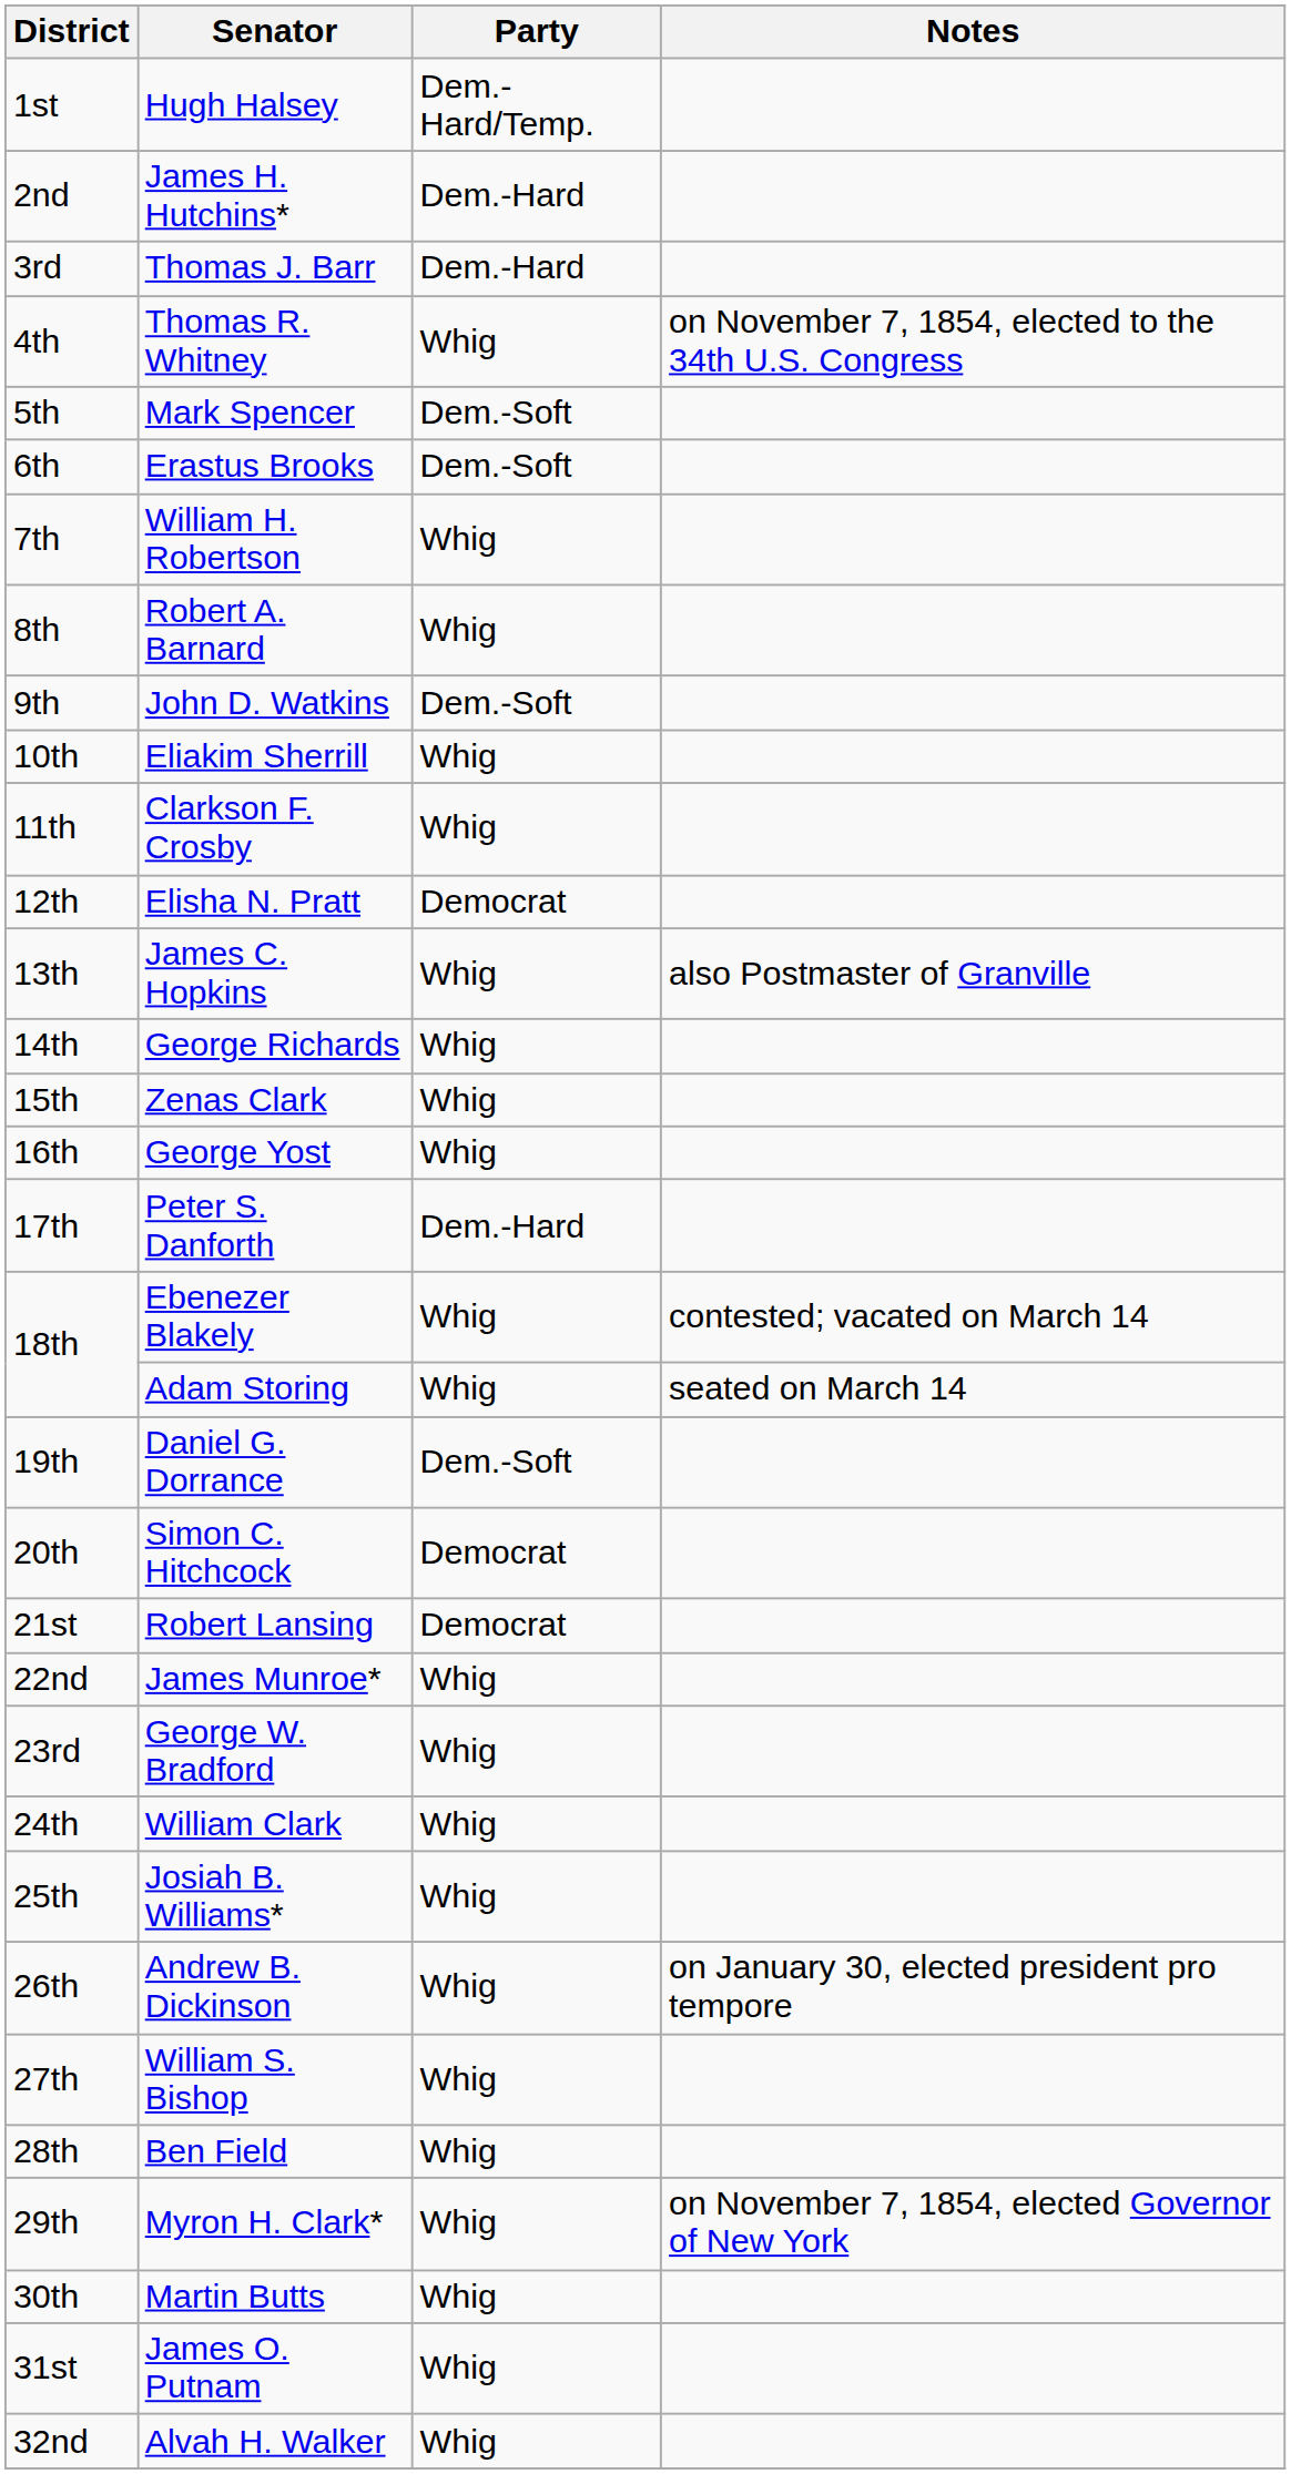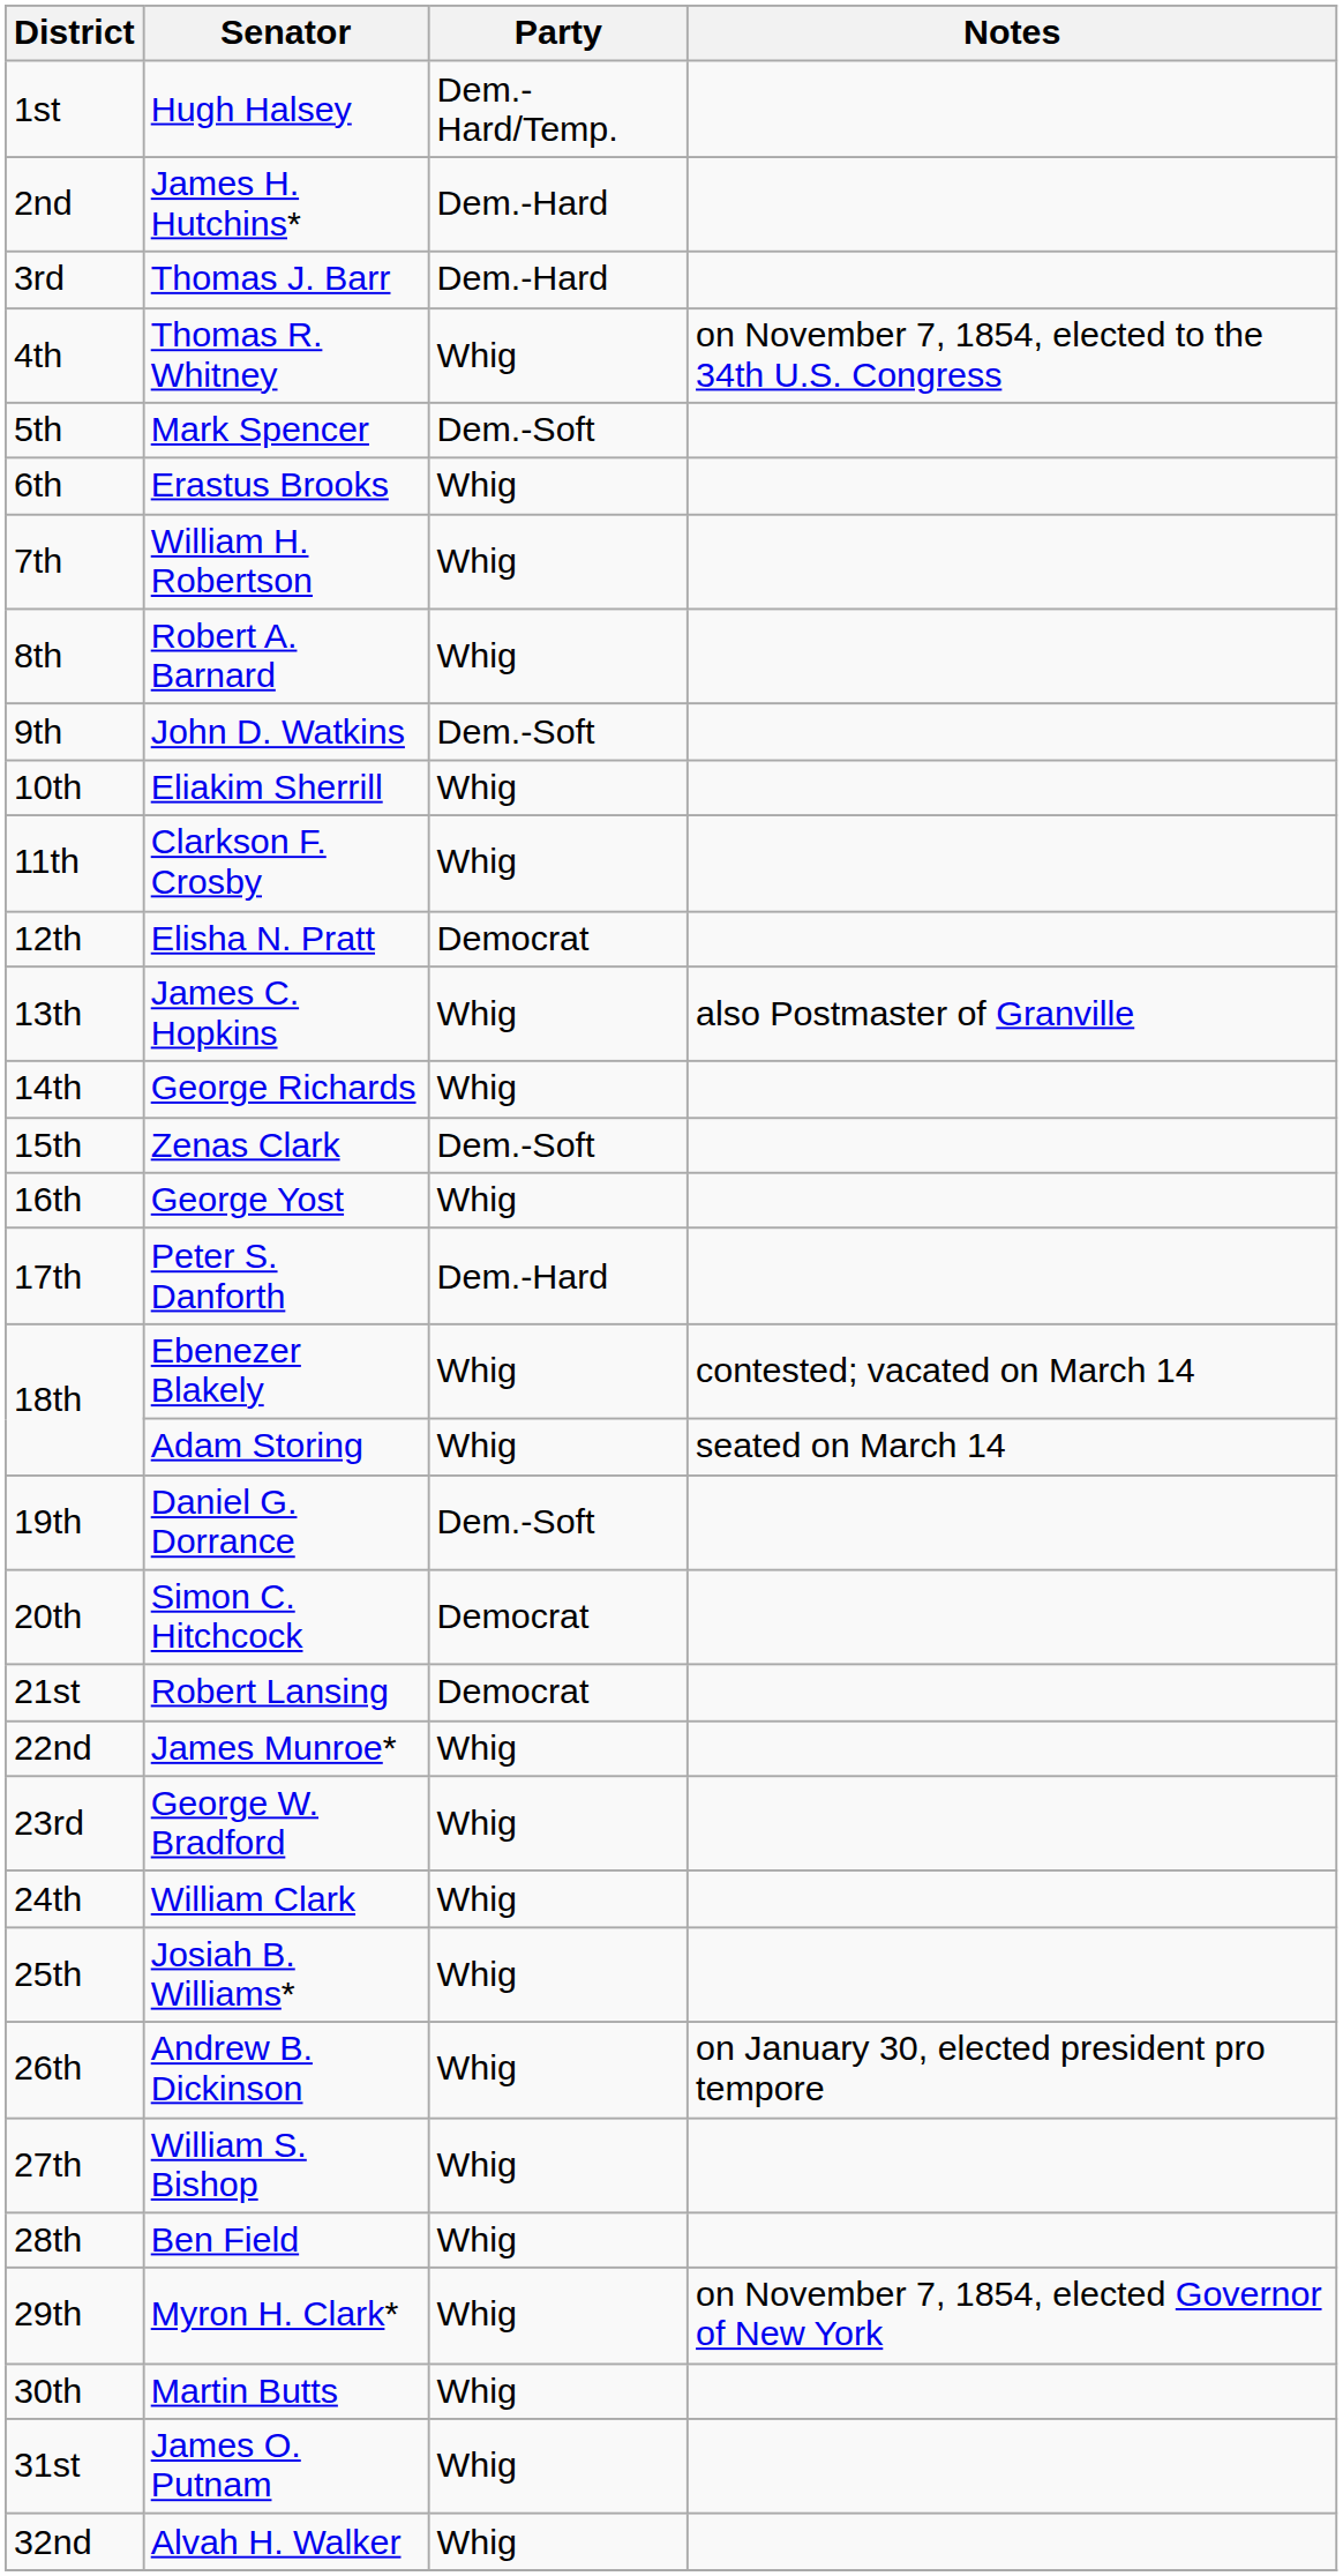Erastus Brooks | Party: Dem.-Soft -> Whig
Zenas Clark | Party: Whig -> Dem.-Soft
